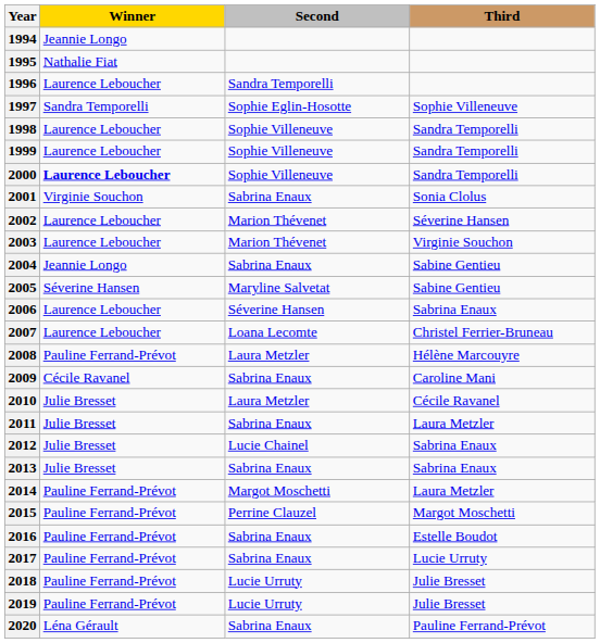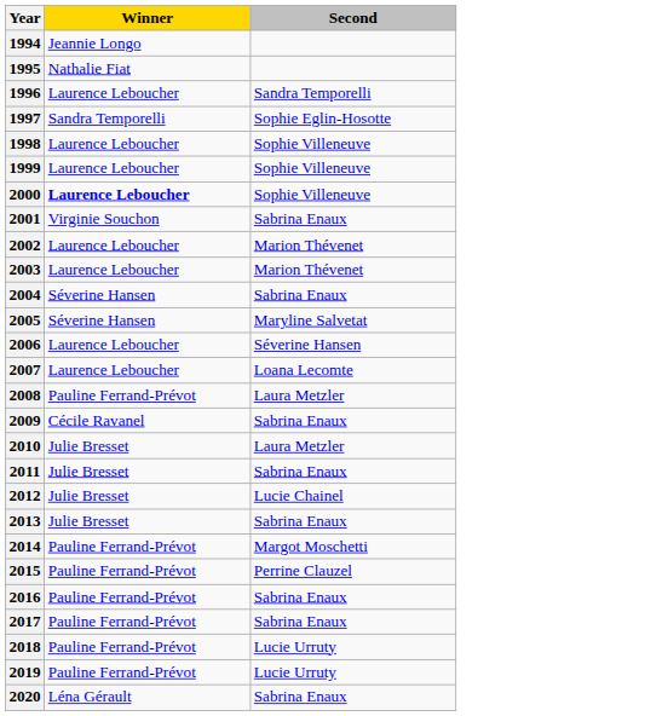- column: Third | Sophie Villeneuve | Sandra Temporelli | Sandra Temporelli | Sandra Temporelli | Sonia Clolus | Séverine Hansen | Virginie Souchon | Sabine Gentieu | Sabine Gentieu | Sabrina Enaux | Christel Ferrier-Bruneau | Hélène Marcouyre | Caroline Mani | Cécile Ravanel | Laura Metzler | Sabrina Enaux | Sabrina Enaux | Laura Metzler | Margot Moschetti | Estelle Boudot | Lucie Urruty | Julie Bresset | Julie Bresset | Pauline Ferrand-Prévot
2004 | Winner: Jeannie Longo -> Séverine Hansen
